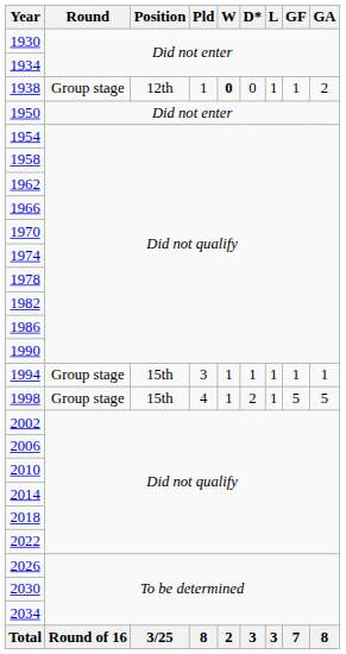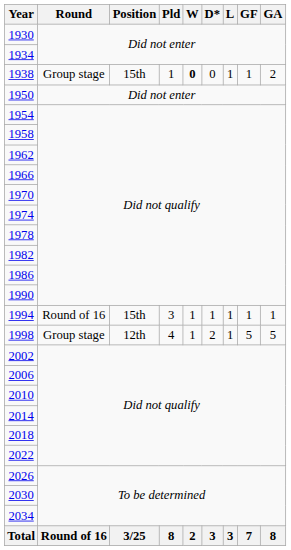1938 | Position: 12th -> 15th
1994 | Round: Group stage -> Round of 16
1998 | Position: 15th -> 12th
